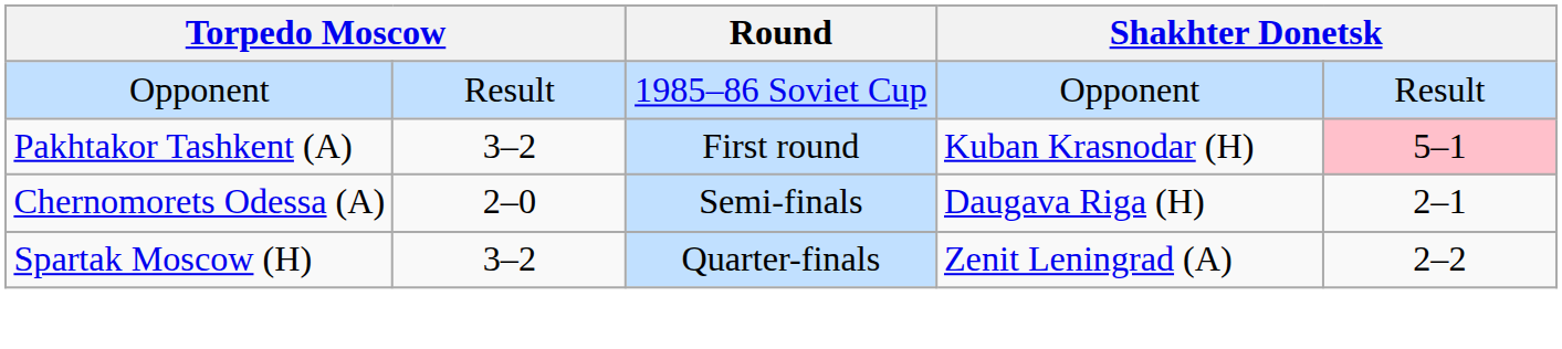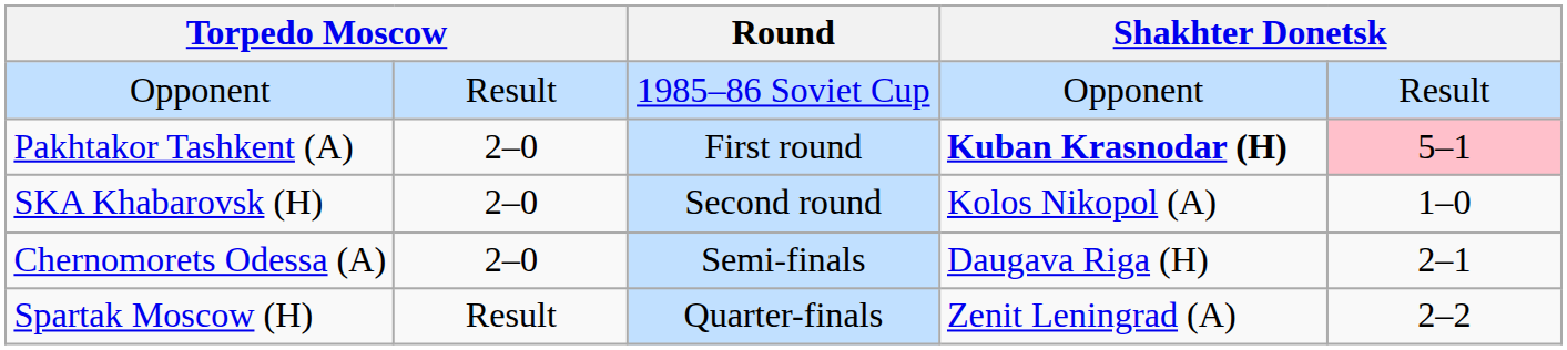Pakhtakor Tashkent (A) | column 2: 3–2 -> 2–0
Pakhtakor Tashkent (A) | column 4: normal -> bold
+ row: SKA Khabarovsk (H) | 2–0 | Second round | Kolos Nikopol (A) | 1–0
Spartak Moscow (H) | column 2: 3–2 -> Result
